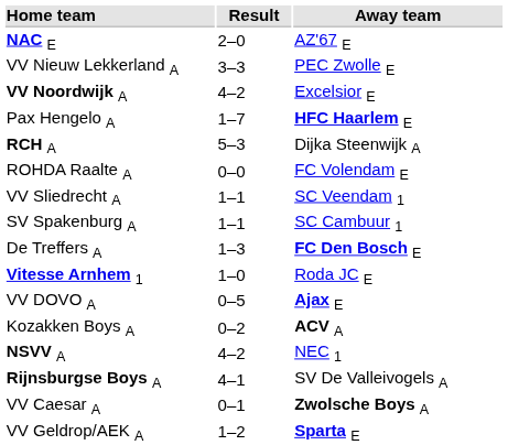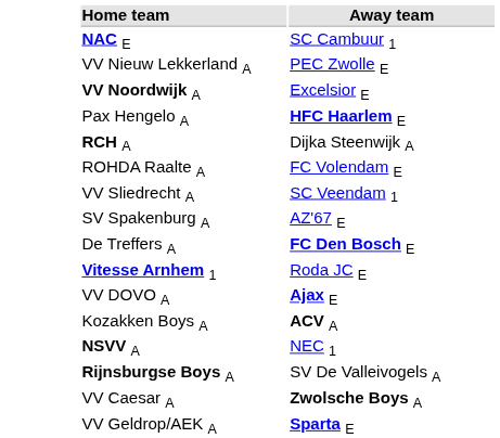- column: Result | 2–0 | 3–3 | 4–2 | 1–7 | 5–3 | 0–0 | 1–1 | 1–1 | 1–3 | 1–0 | 0–5 | 0–2 | 4–2 | 4–1 | 0–1 | 1–2
NAC E | Away team: AZ'67 E -> SC Cambuur 1
SV Spakenburg A | Away team: SC Cambuur 1 -> AZ'67 E
